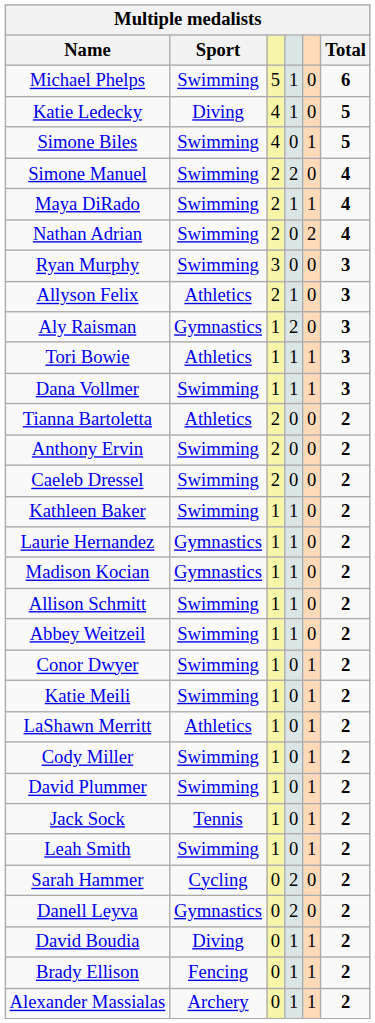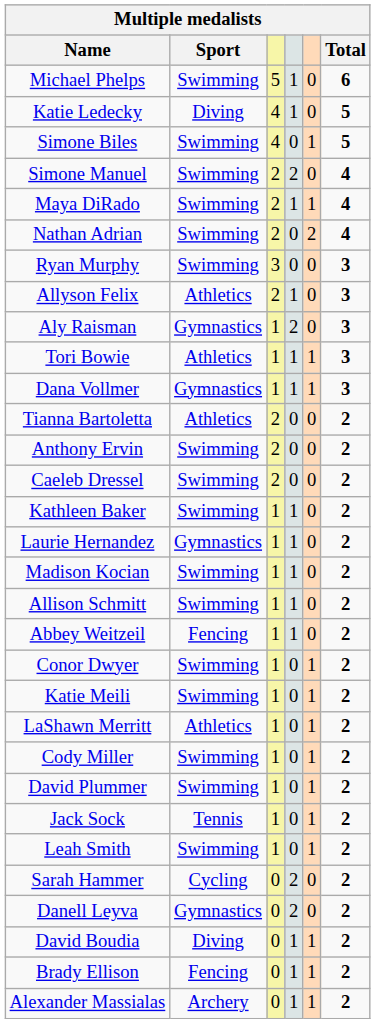Dana Vollmer | Sport: Swimming -> Gymnastics
Madison Kocian | Sport: Gymnastics -> Swimming
Abbey Weitzeil | Sport: Swimming -> Fencing
